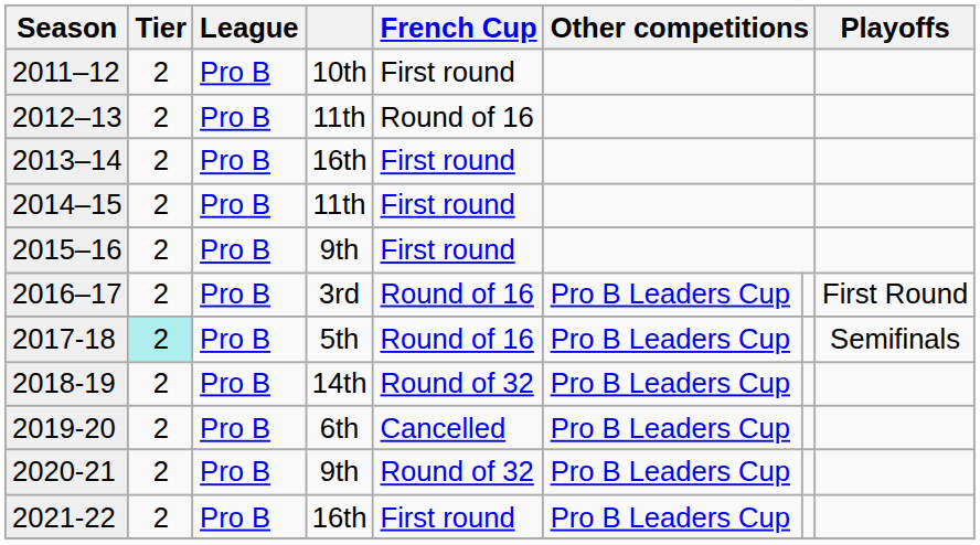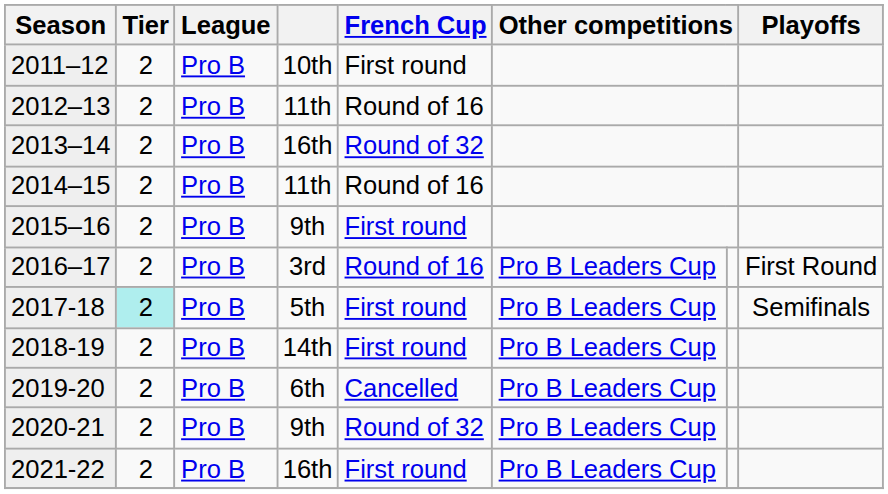2013–14 | French Cup: First round -> Round of 32
2014–15 | French Cup: First round -> Round of 16
2017-18 | French Cup: Round of 16 -> First round
2018-19 | French Cup: Round of 32 -> First round
